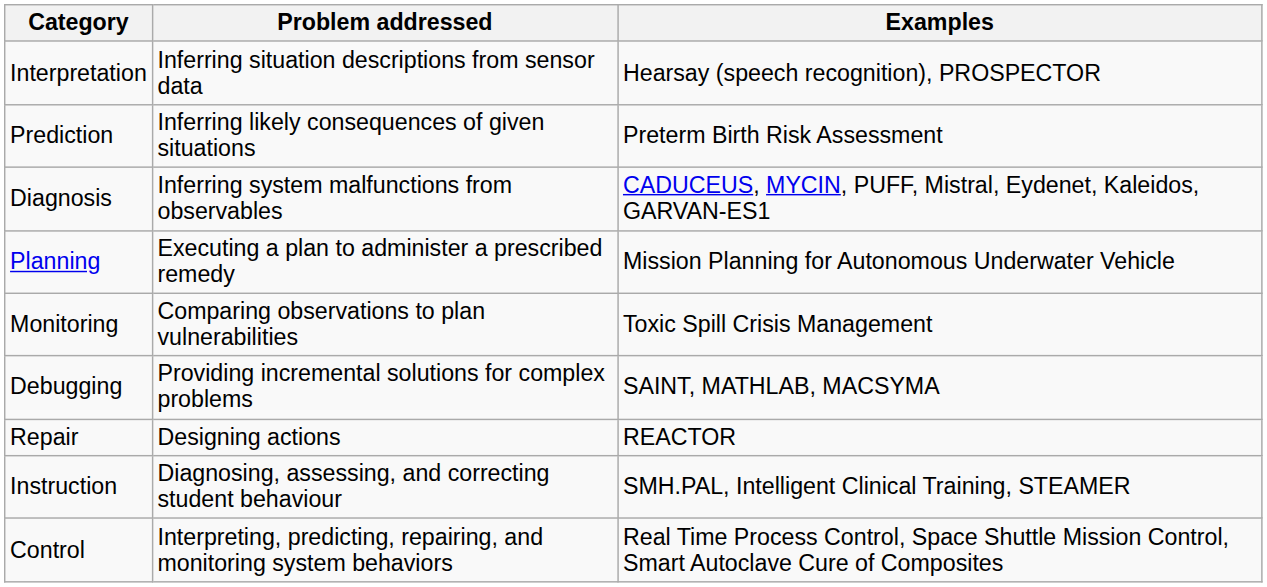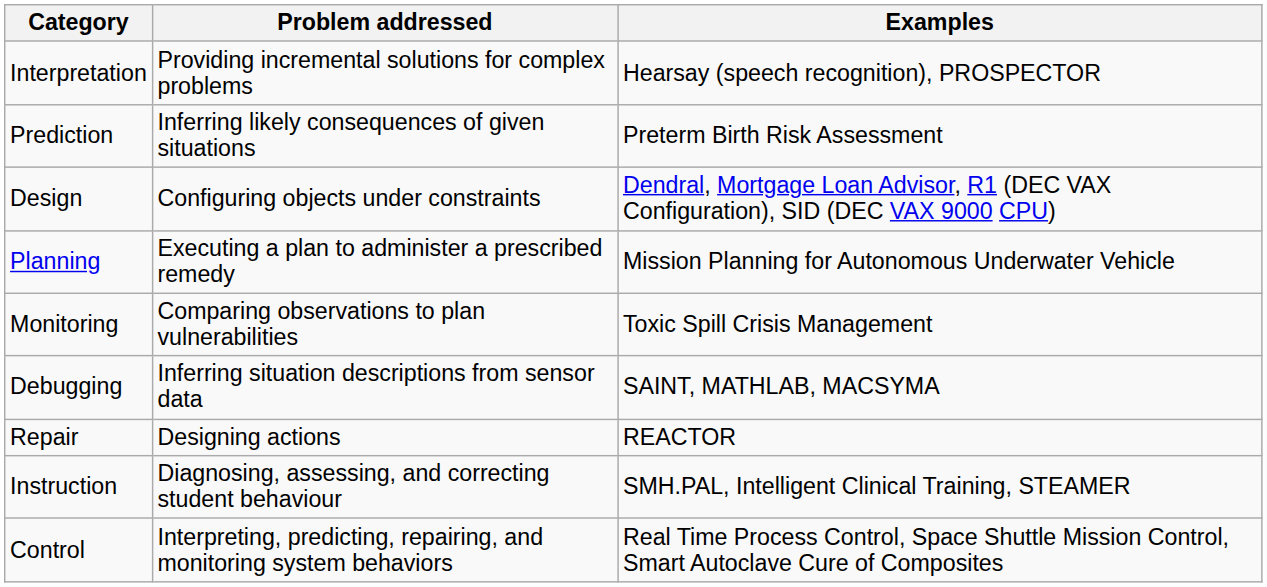Interpretation | Problem addressed: Inferring situation descriptions from sensor data -> Providing incremental solutions for complex problems
- row: Diagnosis | Inferring system malfunctions from observables | CADUCEUS, MYCIN, PUFF, Mistral, Eydenet, Kaleidos, GARVAN-ES1
+ row: Design | Configuring objects under constraints | Dendral, Mortgage Loan Advisor, R1 (DEC VAX Configuration), SID (DEC VAX 9000 CPU)
Debugging | Problem addressed: Providing incremental solutions for complex problems -> Inferring situation descriptions from sensor data
